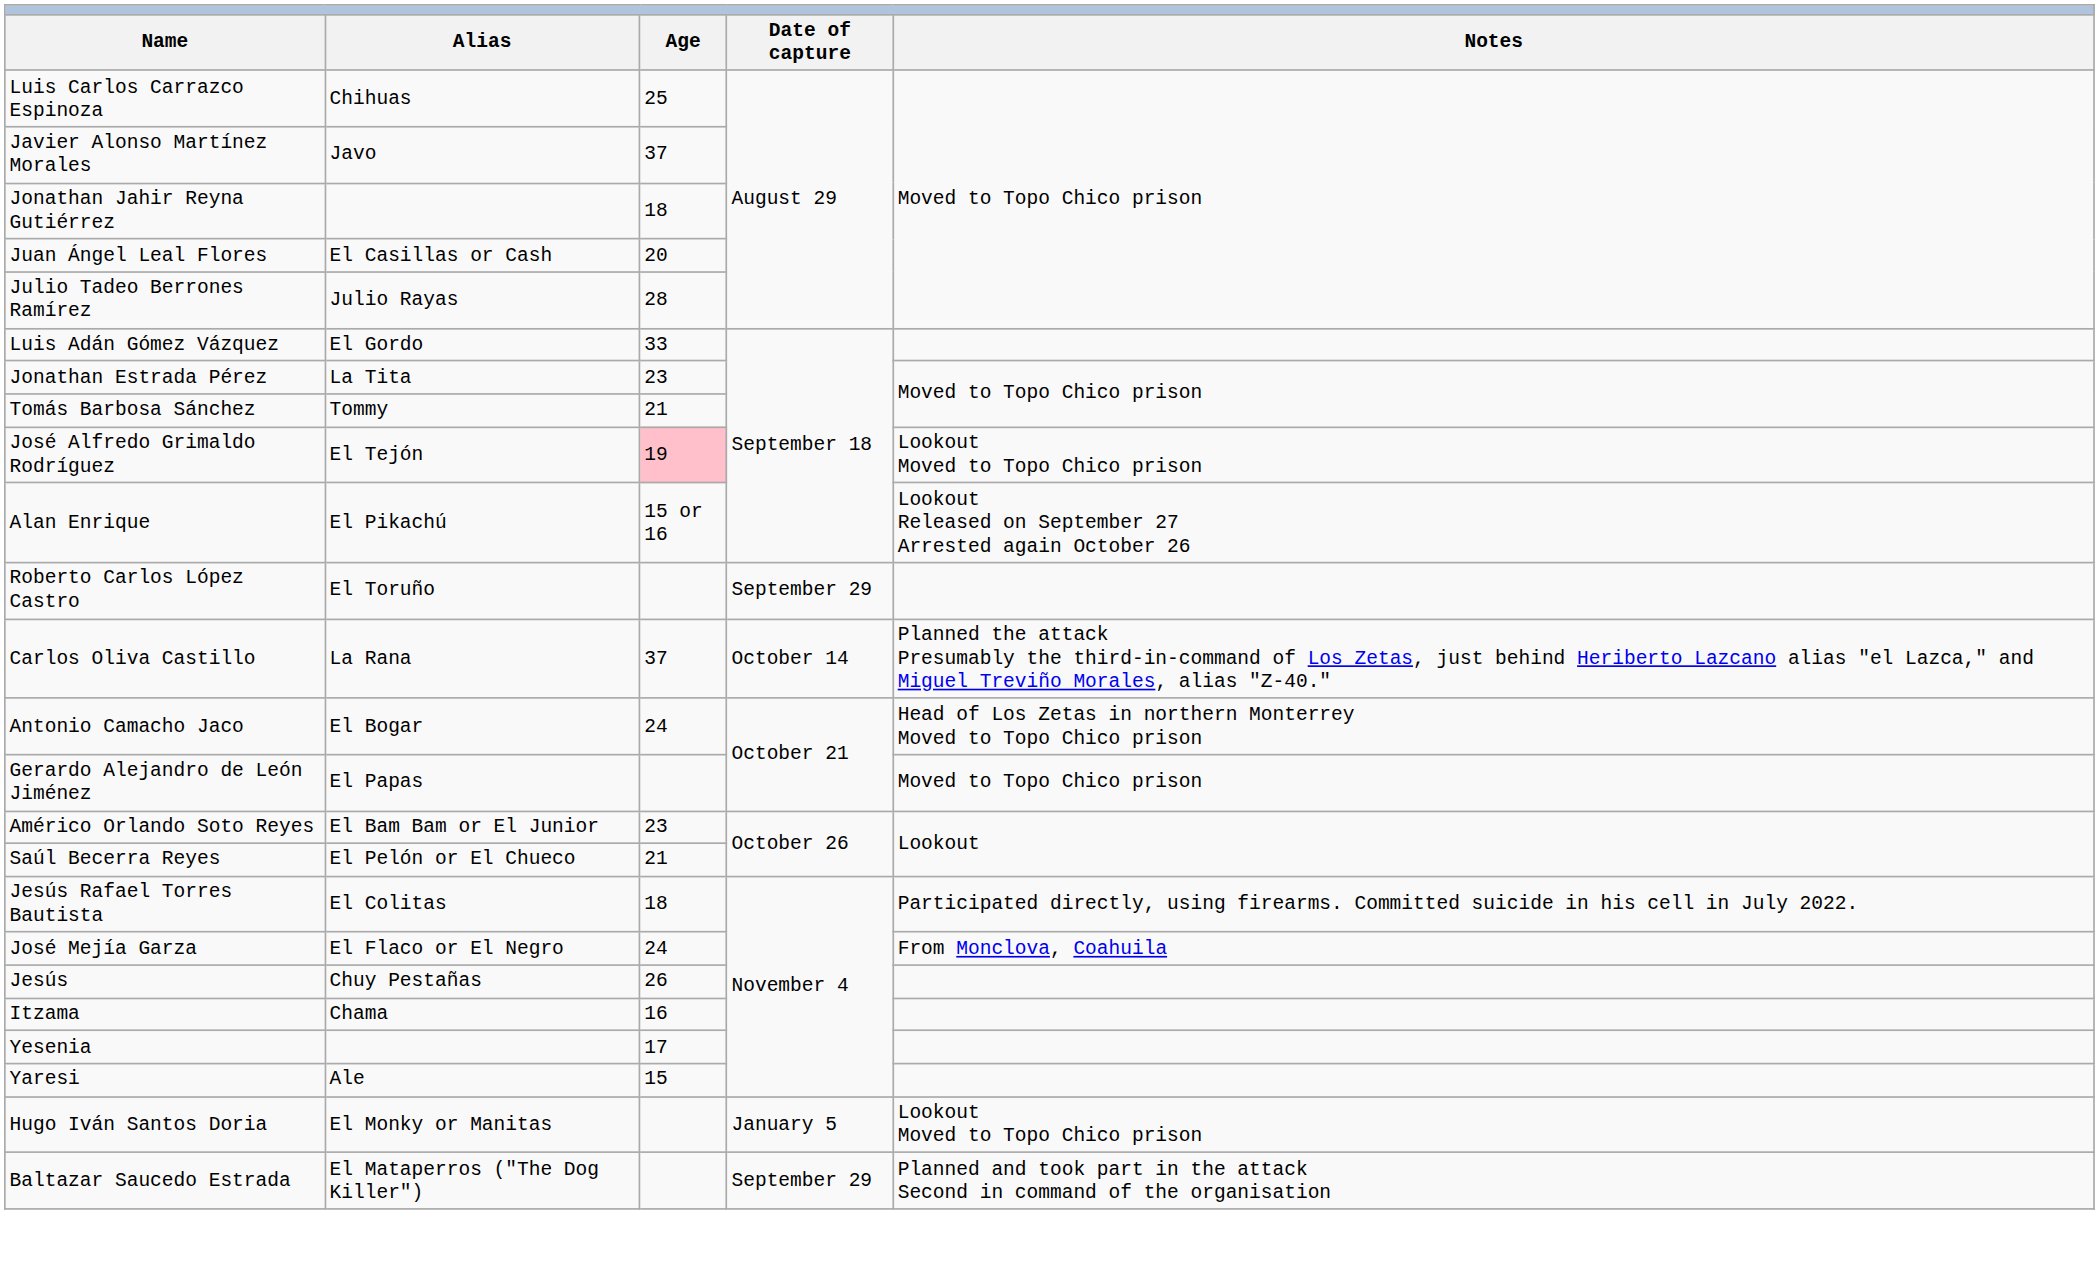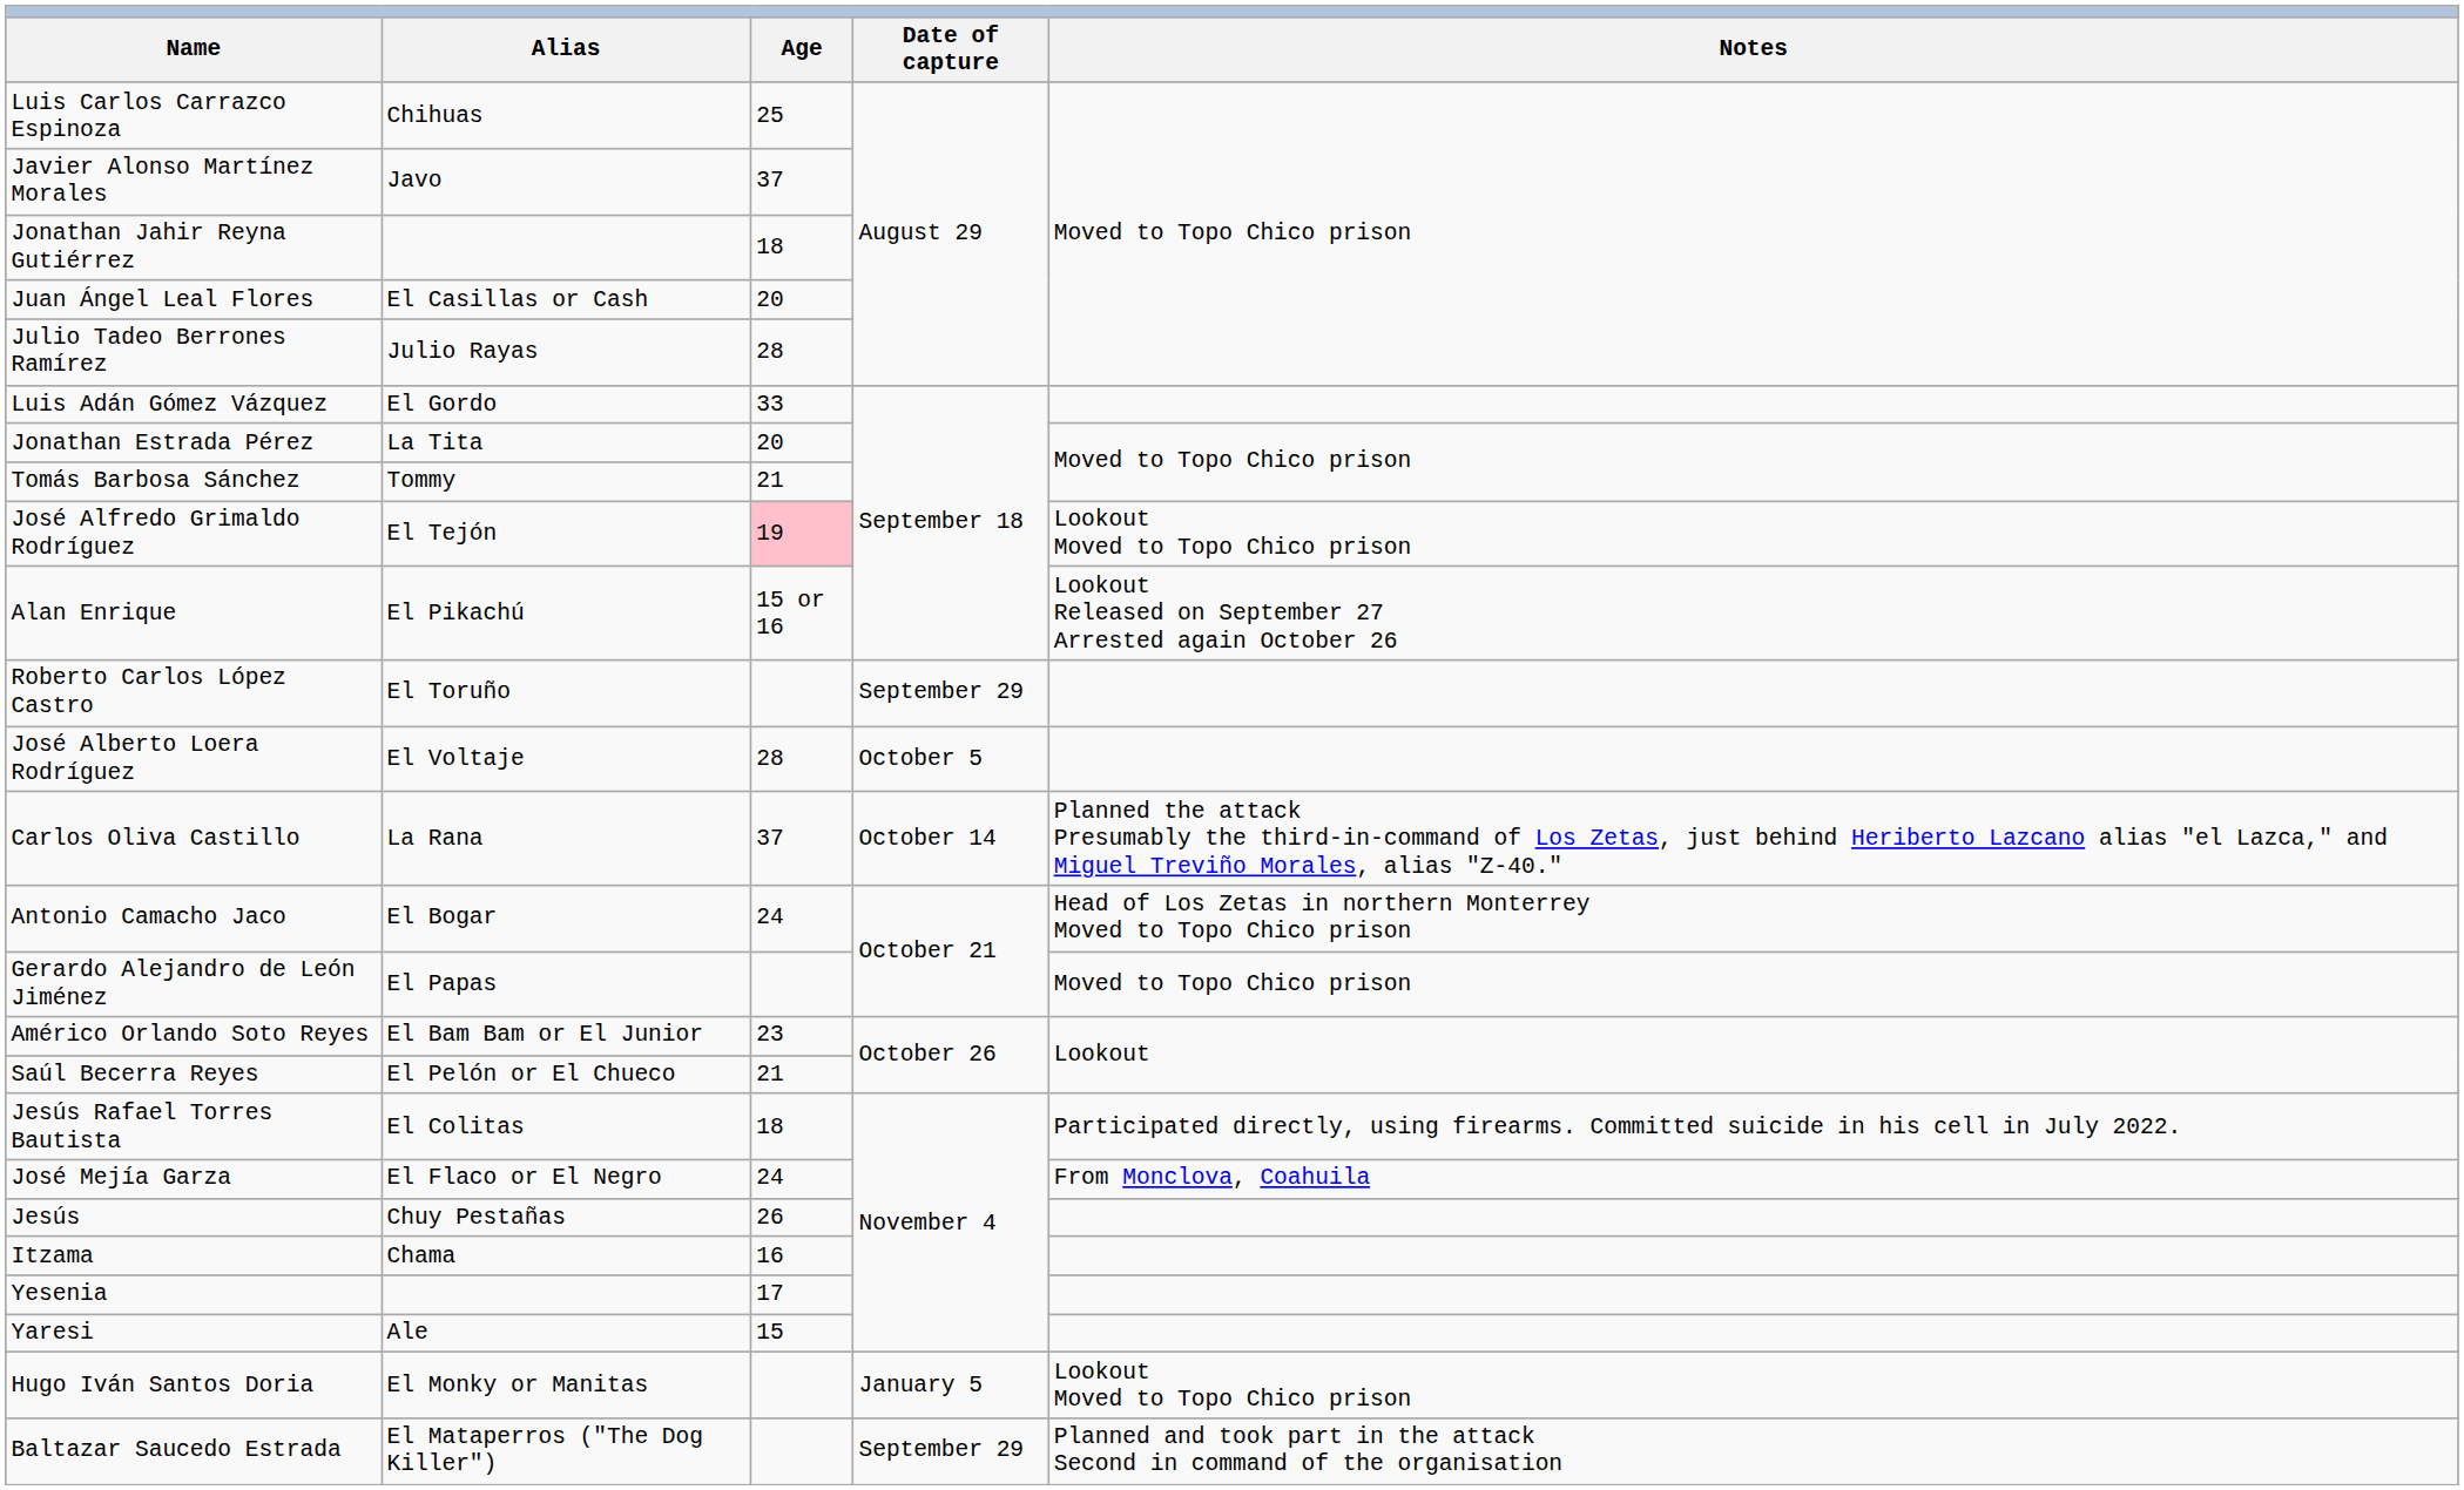Jonathan Estrada Pérez | Age: 23 -> 20
+ row: José Alberto Loera Rodríguez | El Voltaje | 28 | October 5
